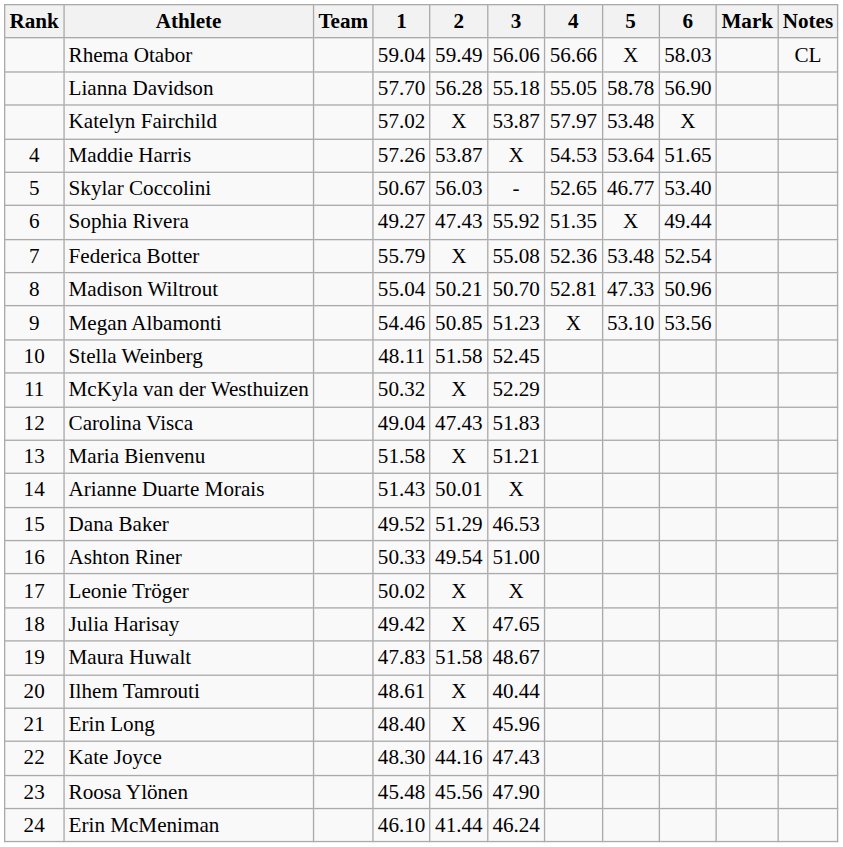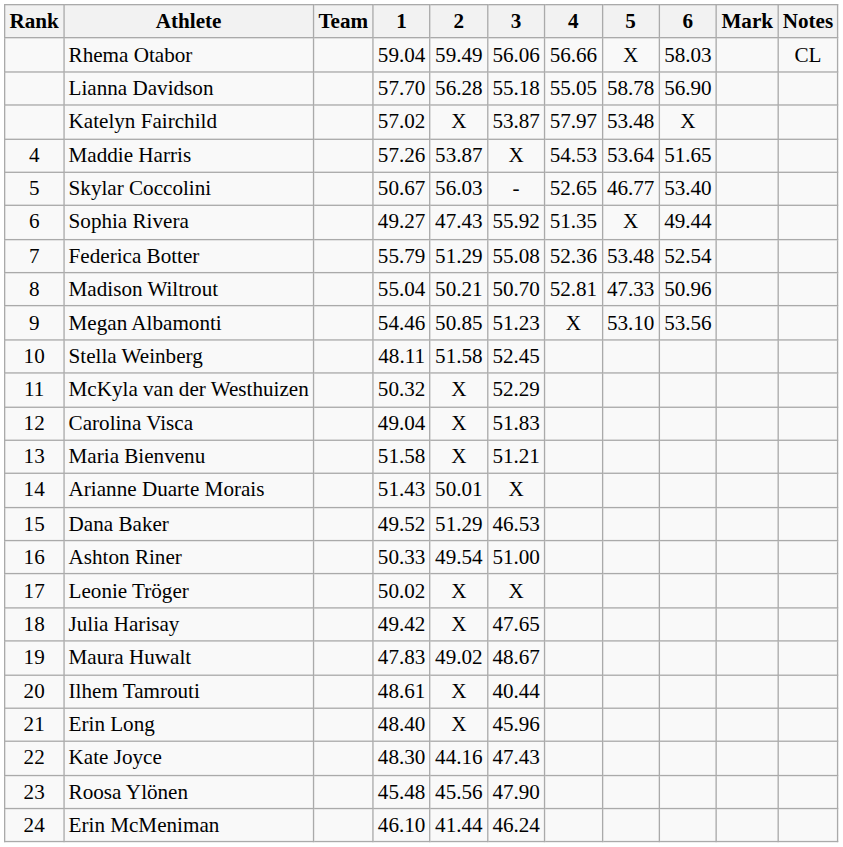Federica Botter | 2: X -> 51.29
Carolina Visca | 2: 47.43 -> X
Maura Huwalt | 2: 51.58 -> 49.02
